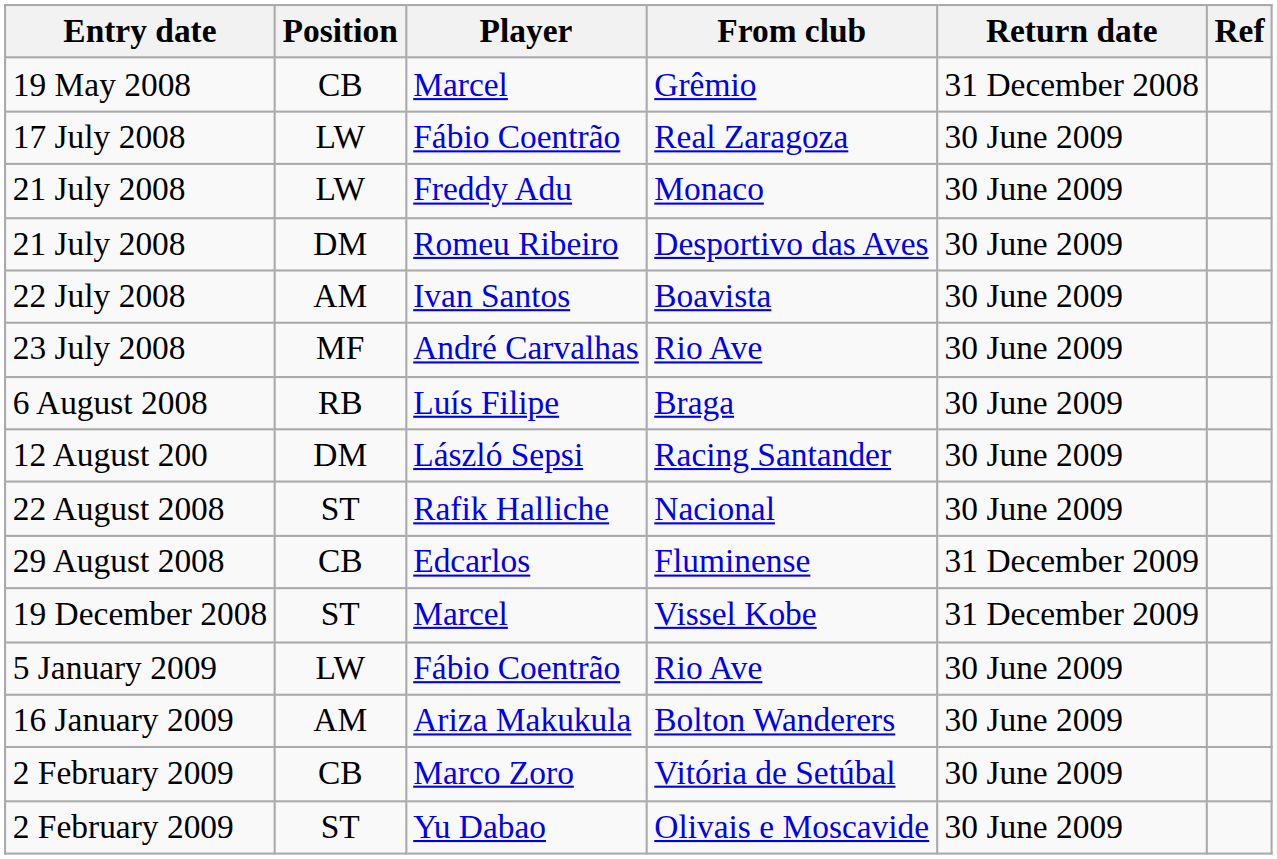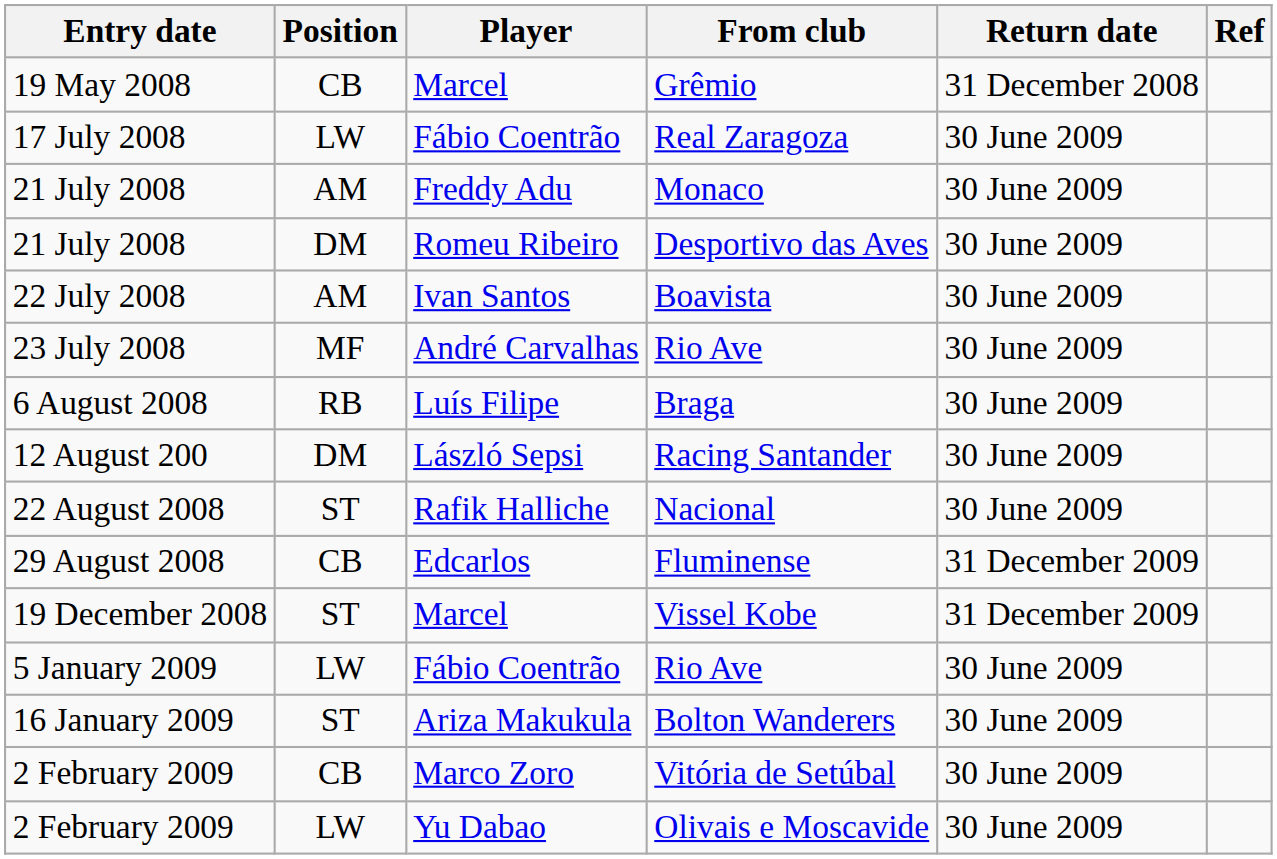Monaco | Position: LW -> AM
Bolton Wanderers | Position: AM -> ST
Olivais e Moscavide | Position: ST -> LW
